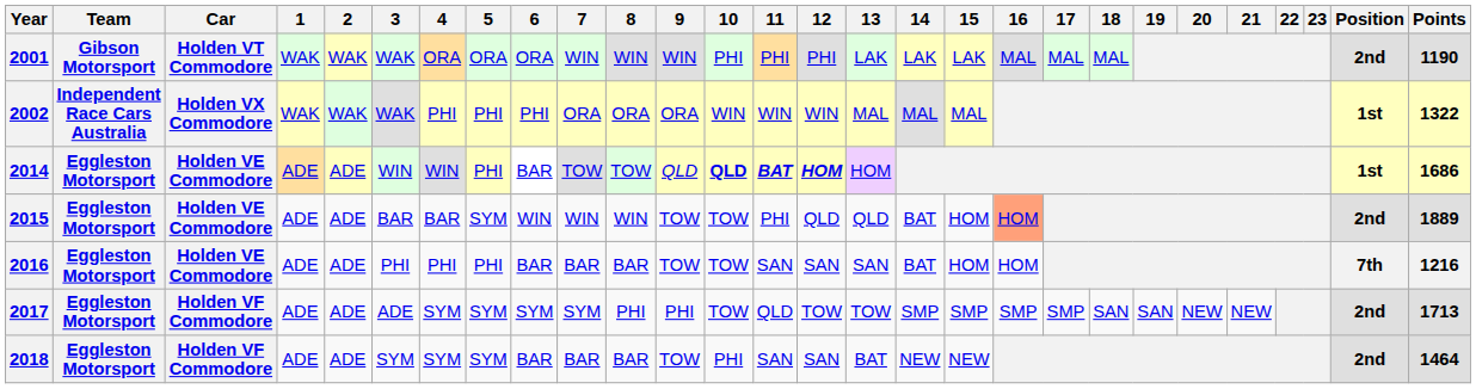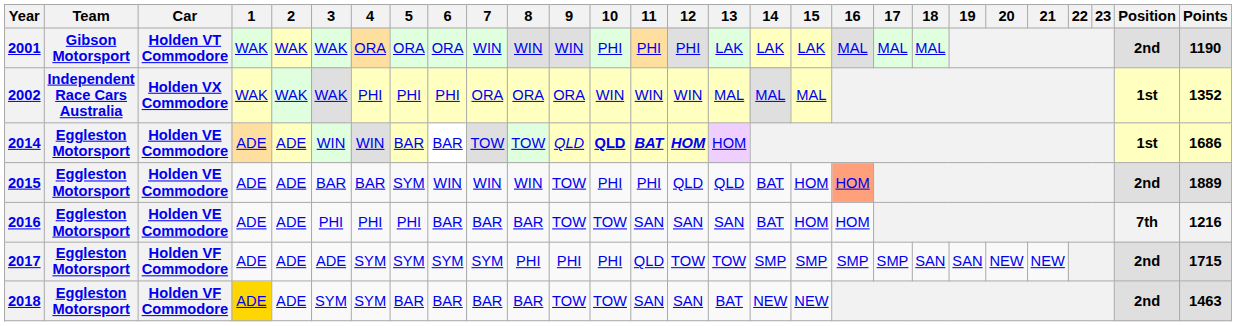2002 | Points: 1322 -> 1352
2014 | 5: PHI -> BAR
2015 | 10: TOW -> PHI
2017 | 10: TOW -> PHI
2017 | Points: 1713 -> 1715
2018 | 1: no background -> gold background
2018 | 5: SYM -> BAR
2018 | 10: PHI -> TOW
2018 | Points: 1464 -> 1463
